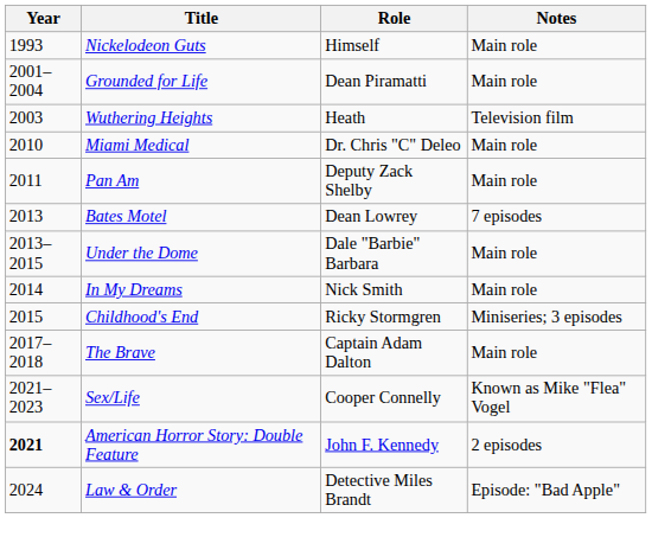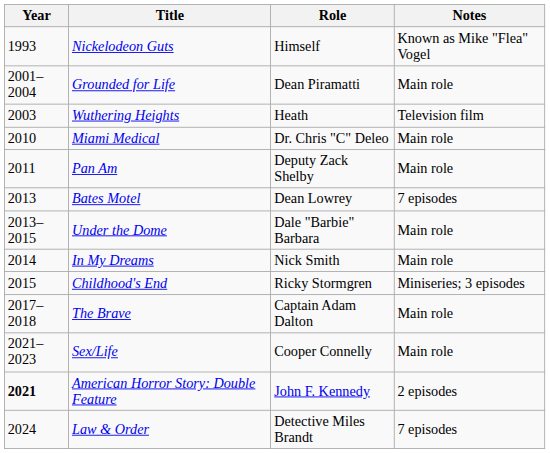Nickelodeon Guts | Notes: Main role -> Known as Mike "Flea" Vogel
Sex/Life | Notes: Known as Mike "Flea" Vogel -> Main role
Law & Order | Notes: Episode: "Bad Apple" -> 7 episodes
